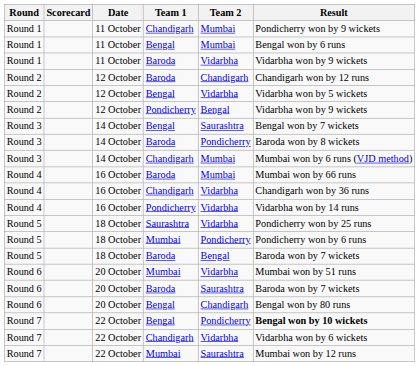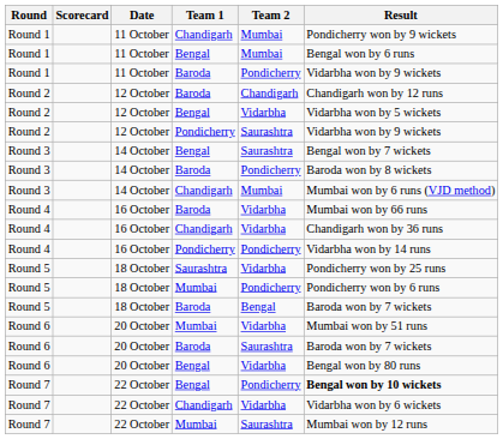Round 1 / Baroda | Team 2: Vidarbha -> Pondicherry
Round 2 / Pondicherry | Team 2: Bengal -> Saurashtra
Round 4 / Baroda | Team 2: Mumbai -> Vidarbha
Round 4 / Pondicherry | Team 2: Vidarbha -> Pondicherry
Round 6 / Bengal | Team 2: Chandigarh -> Vidarbha
